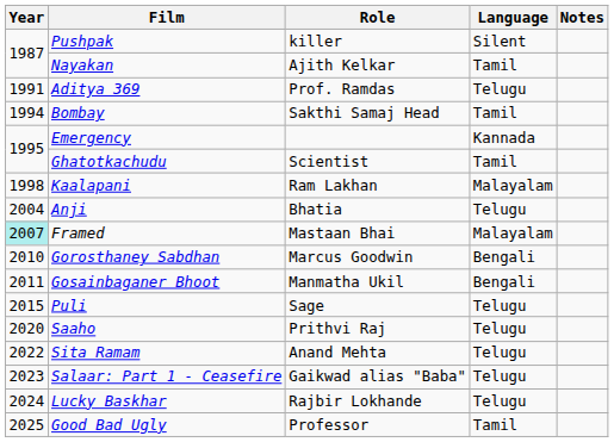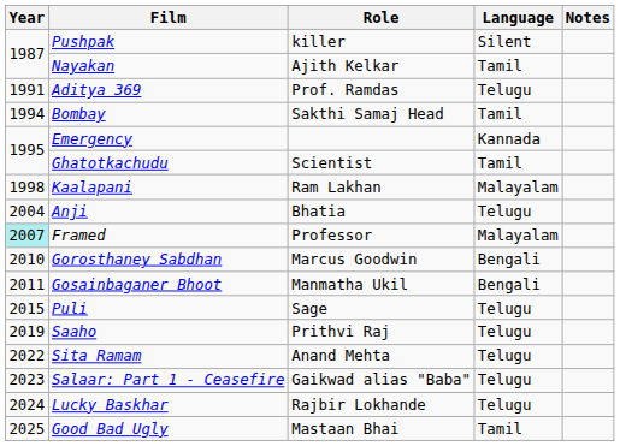Framed | Role: Mastaan Bhai -> Professor
Saaho | Year: 2020 -> 2019
Good Bad Ugly | Role: Professor -> Mastaan Bhai
